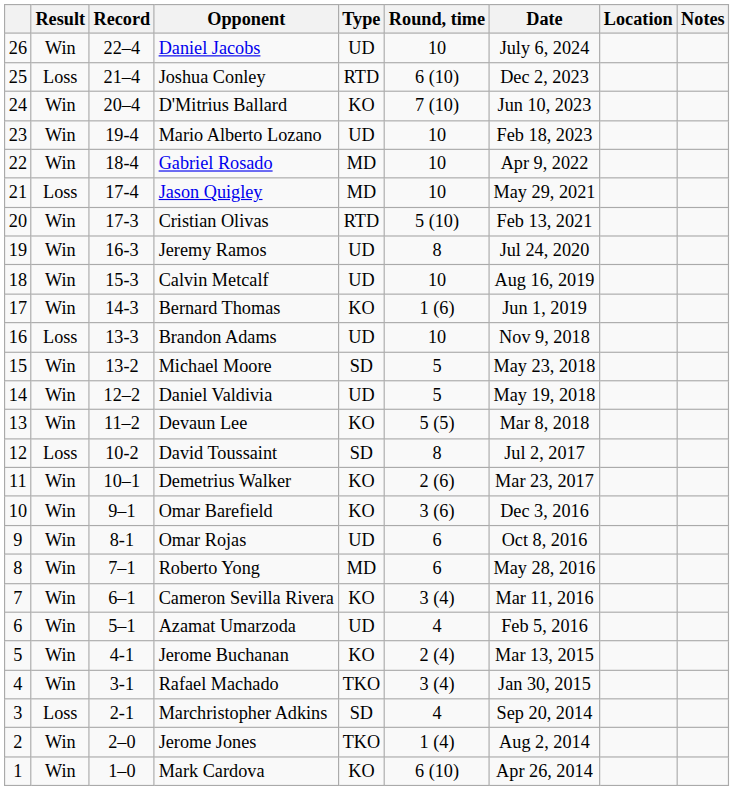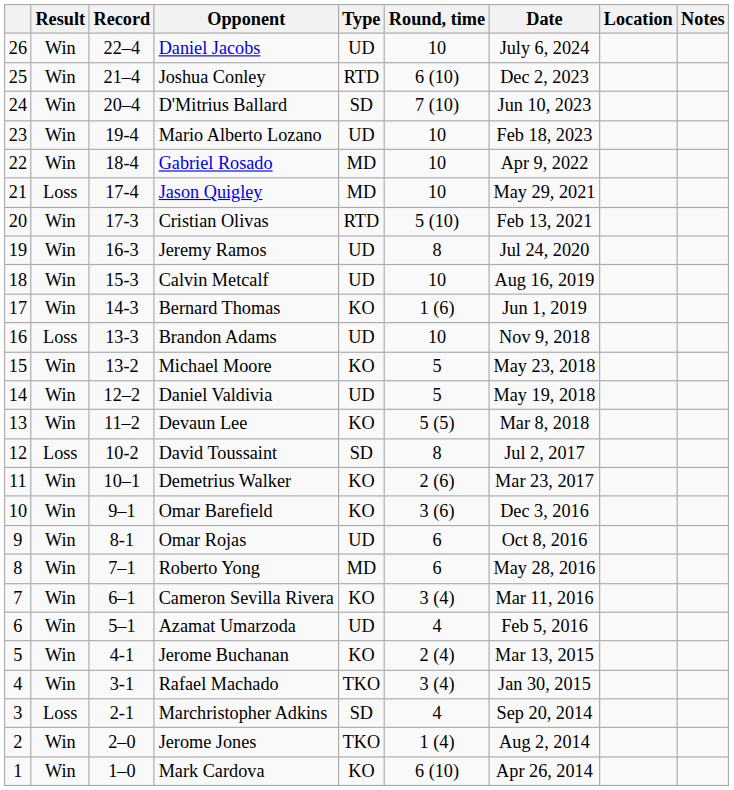Joshua Conley | Result: Loss -> Win
D'Mitrius Ballard | Type: KO -> SD
Michael Moore | Type: SD -> KO
